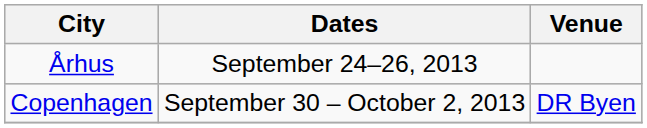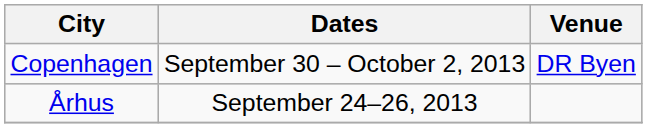rows swapped: Århus <-> Copenhagen
